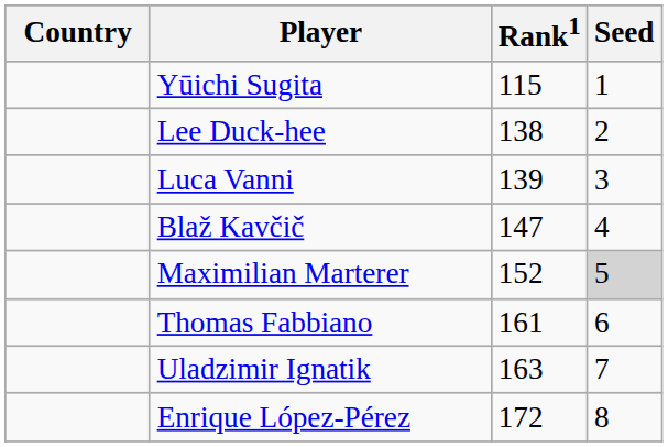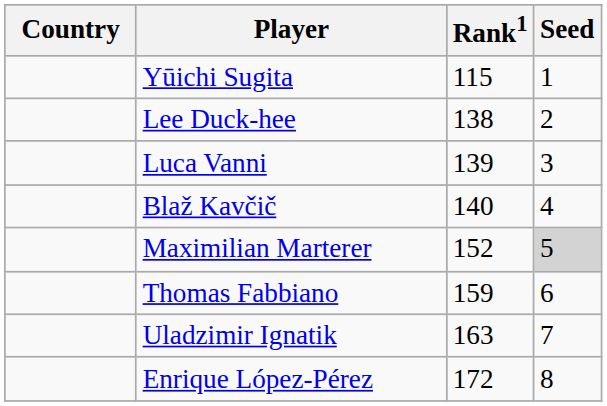Blaž Kavčič | Rank1: 147 -> 140
Thomas Fabbiano | Rank1: 161 -> 159
